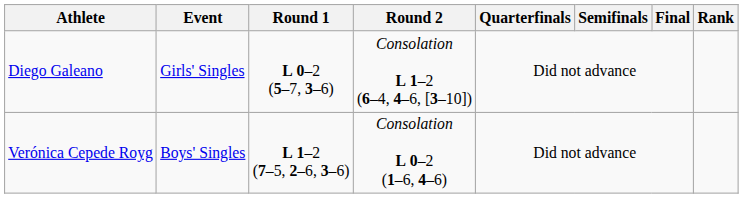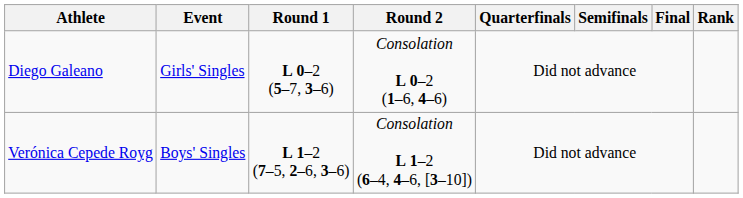Diego Galeano | Round 2: Consolation L 1–2 (6–4, 4–6, [3–10]) -> Consolation L 0–2 (1–6, 4–6)
Verónica Cepede Royg | Round 2: Consolation L 0–2 (1–6, 4–6) -> Consolation L 1–2 (6–4, 4–6, [3–10])
